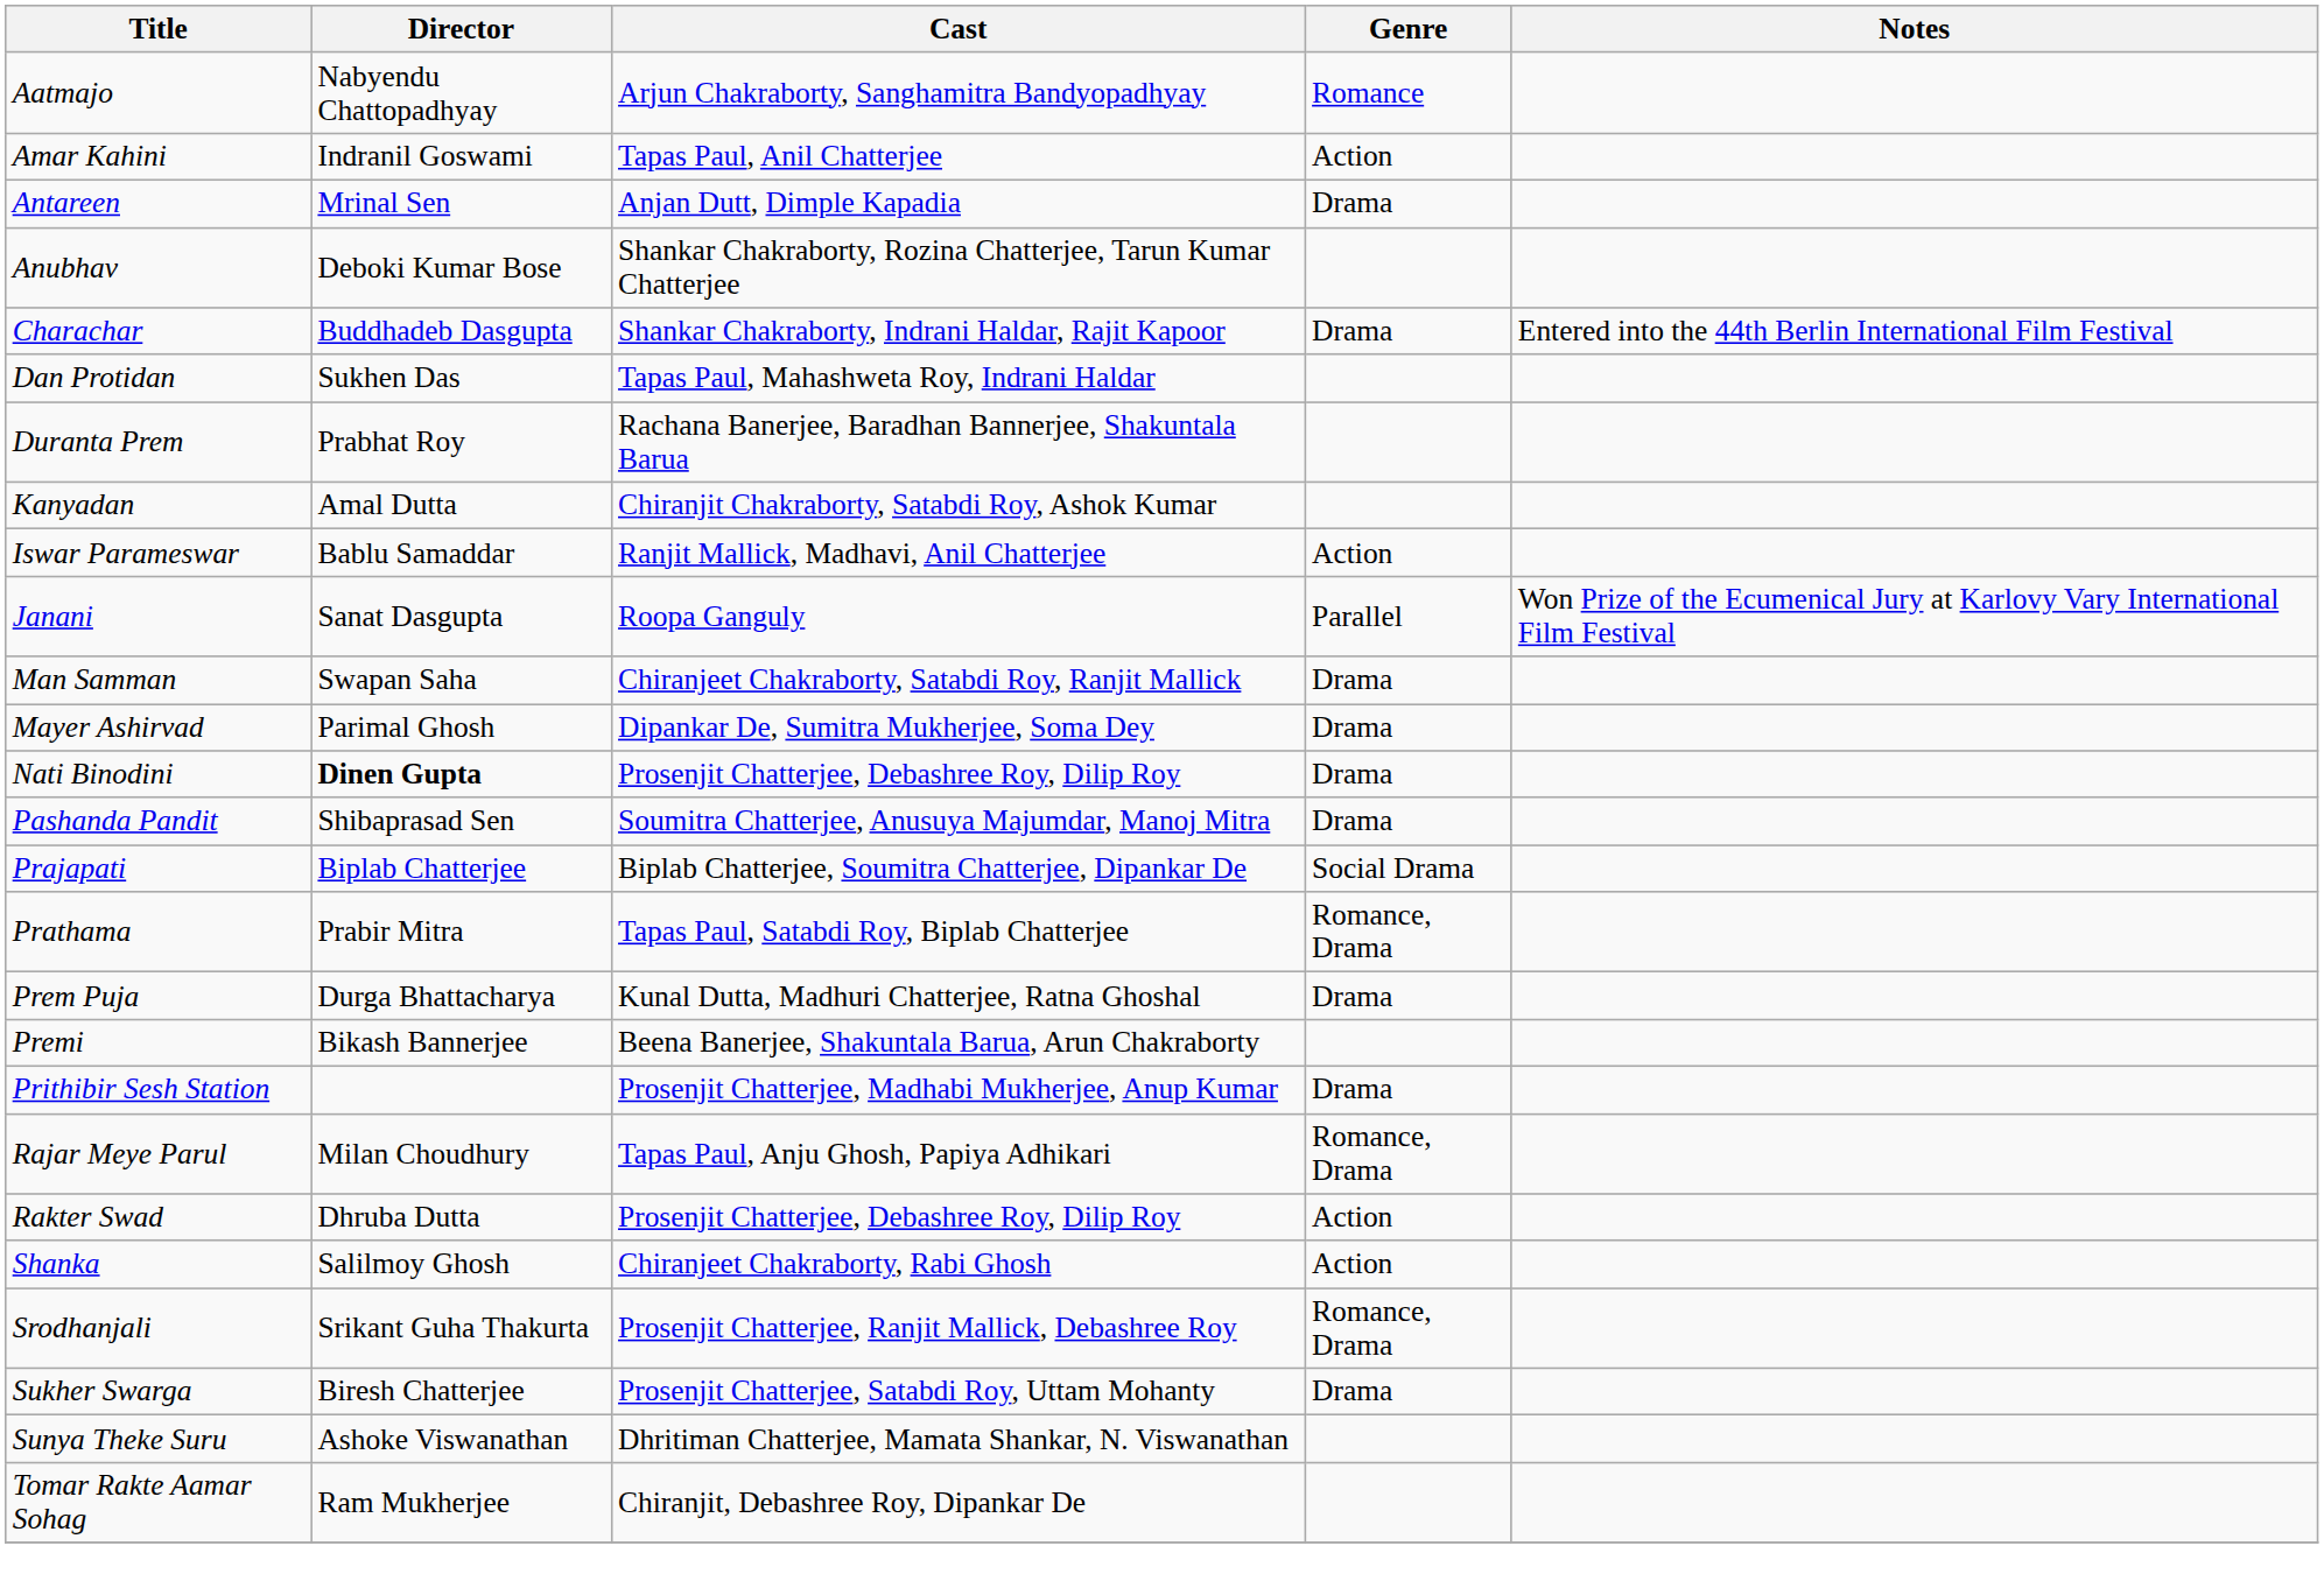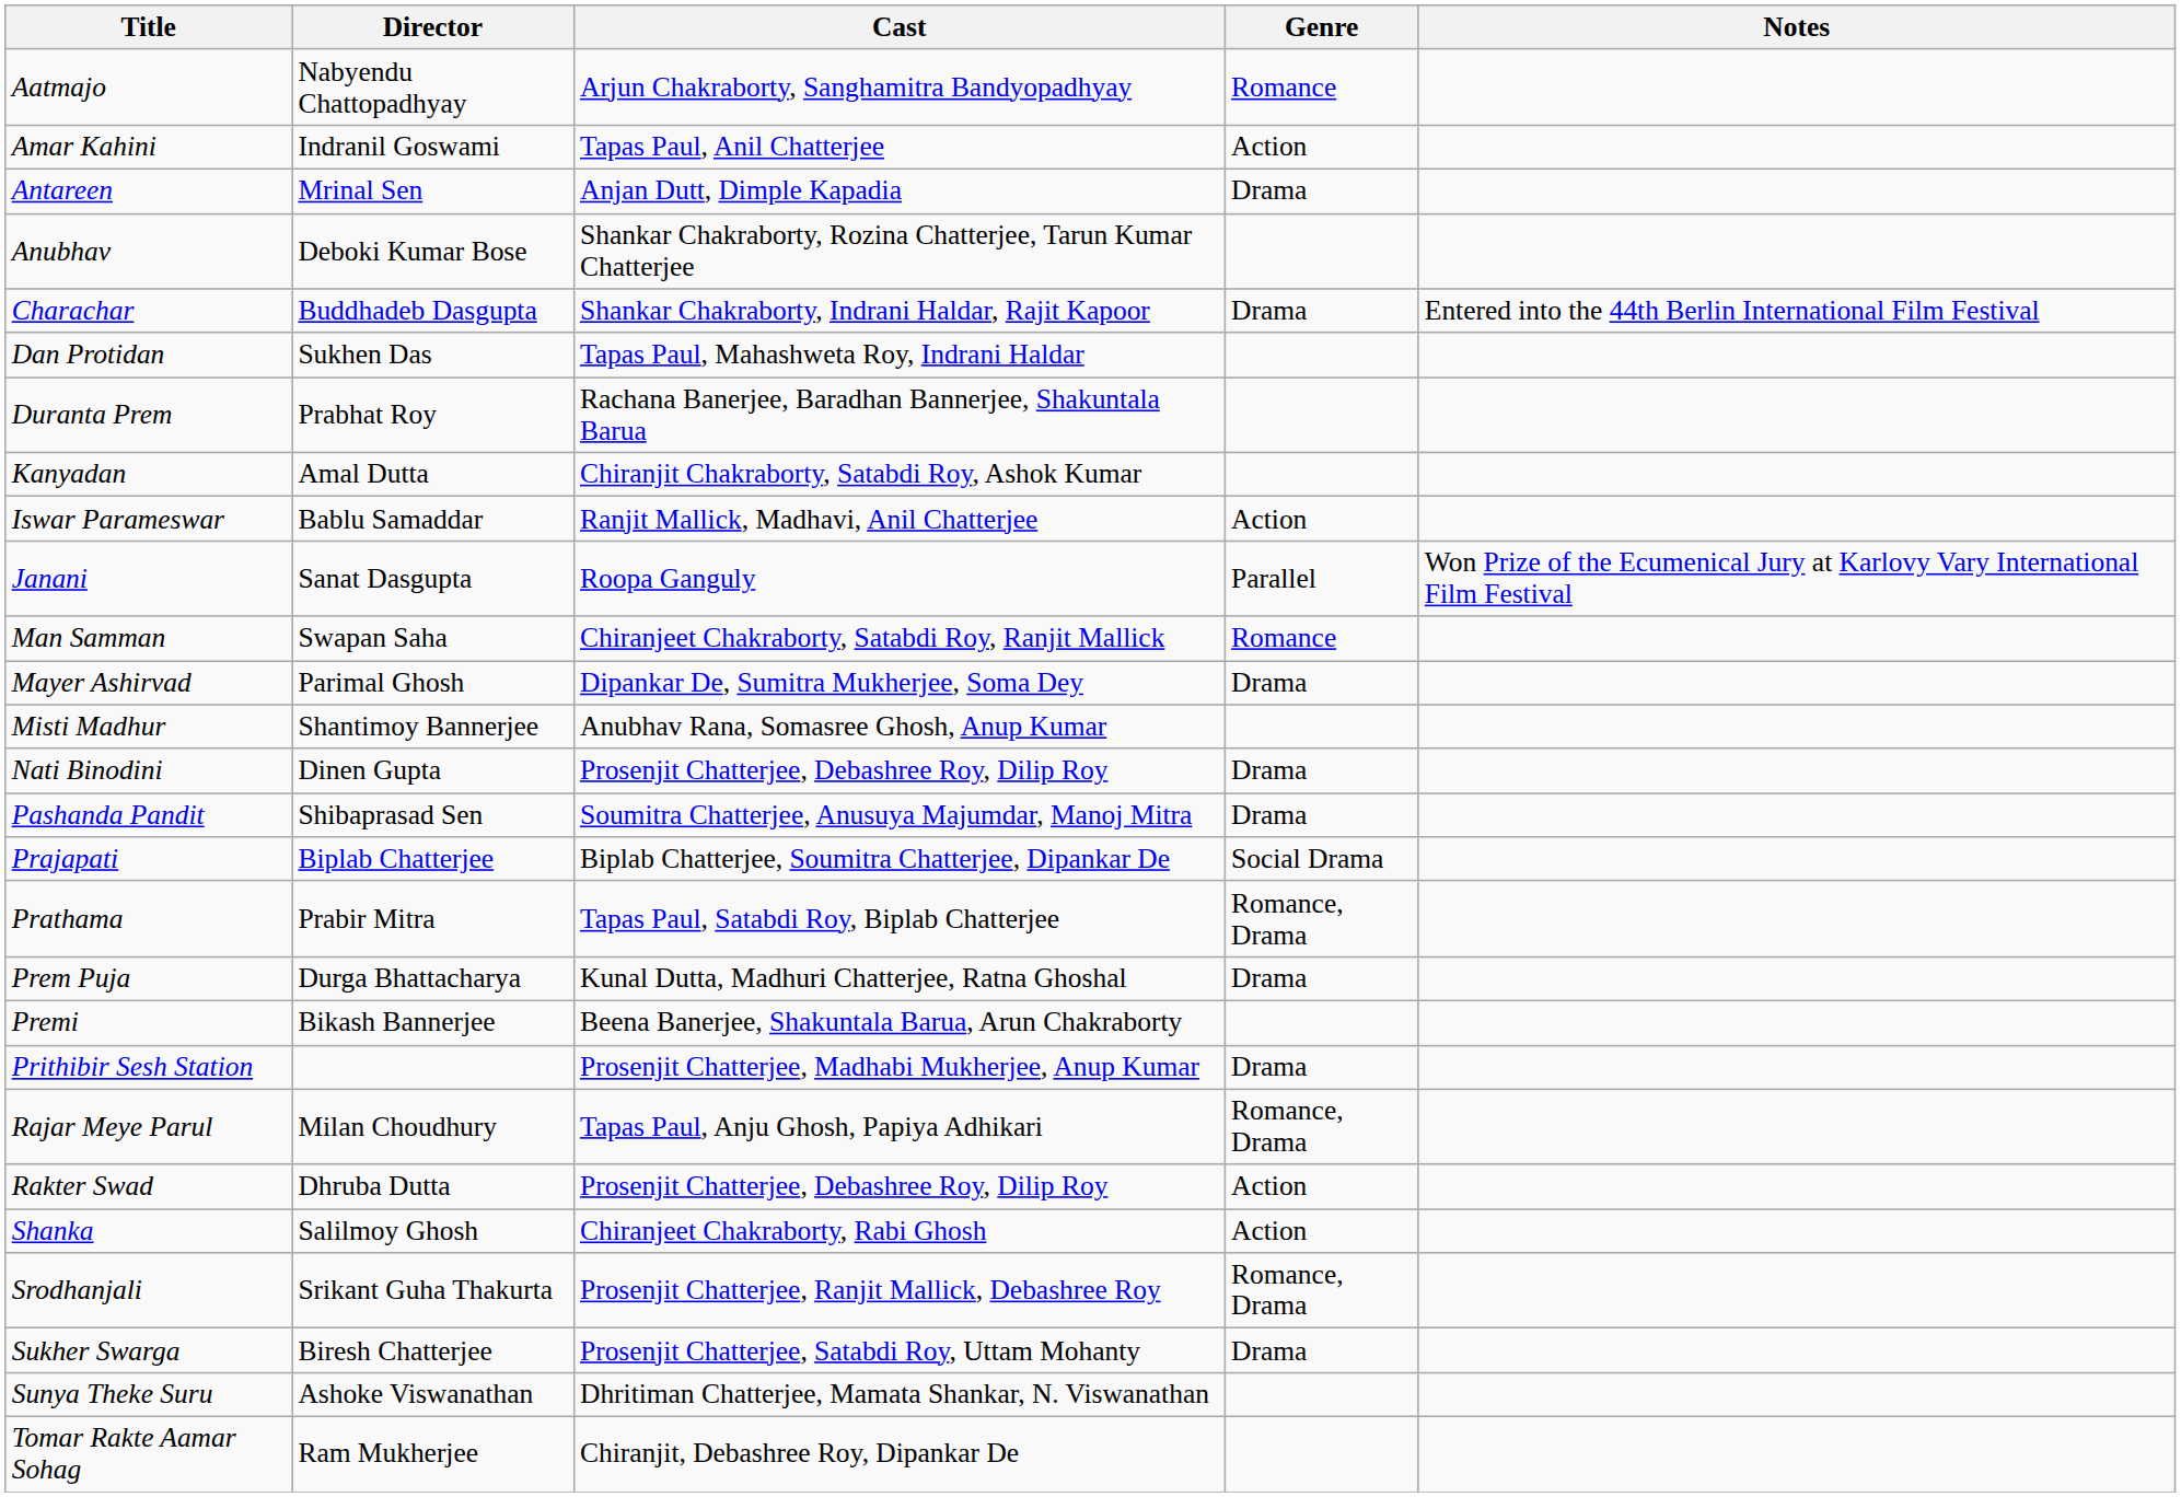Man Samman | Genre: Drama -> Romance
+ row: Misti Madhur | Shantimoy Bannerjee | Anubhav Rana, Somasree Ghosh, Anup Kumar
Nati Binodini | Director: bold -> normal
